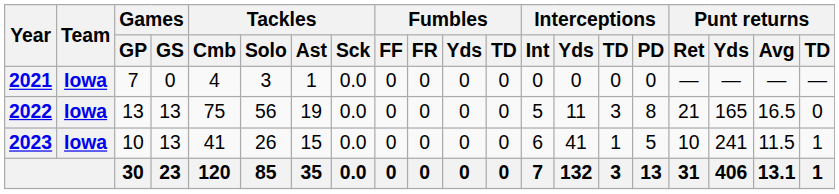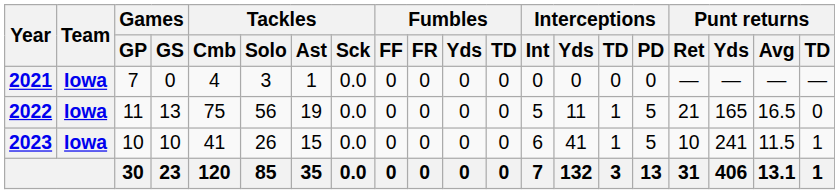2022 | Games / GP: 13 -> 11
2022 | Interceptions / TD: 3 -> 1
2022 | Interceptions / PD: 8 -> 5
2023 | Games / GS: 13 -> 10
